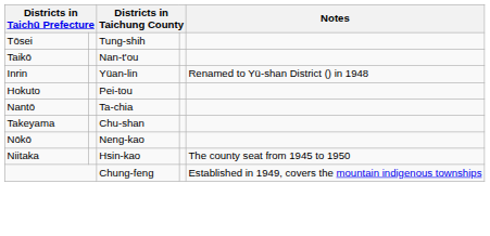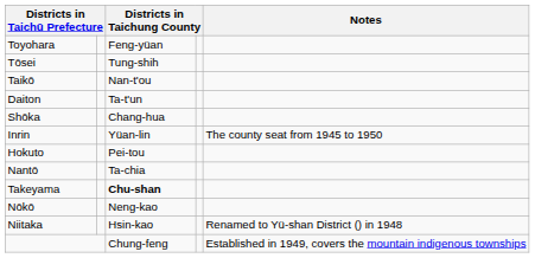+ row: Toyohara | Feng-yüan
+ row: Daiton | Ta-t'un
+ row: Shōka | Chang-hua
Inrin | Notes: Renamed to Yü-shan District () in 1948 -> The county seat from 1945 to 1950
Takeyama | column 3: normal -> bold
Niitaka | Notes: The county seat from 1945 to 1950 -> Renamed to Yü-shan District () in 1948
